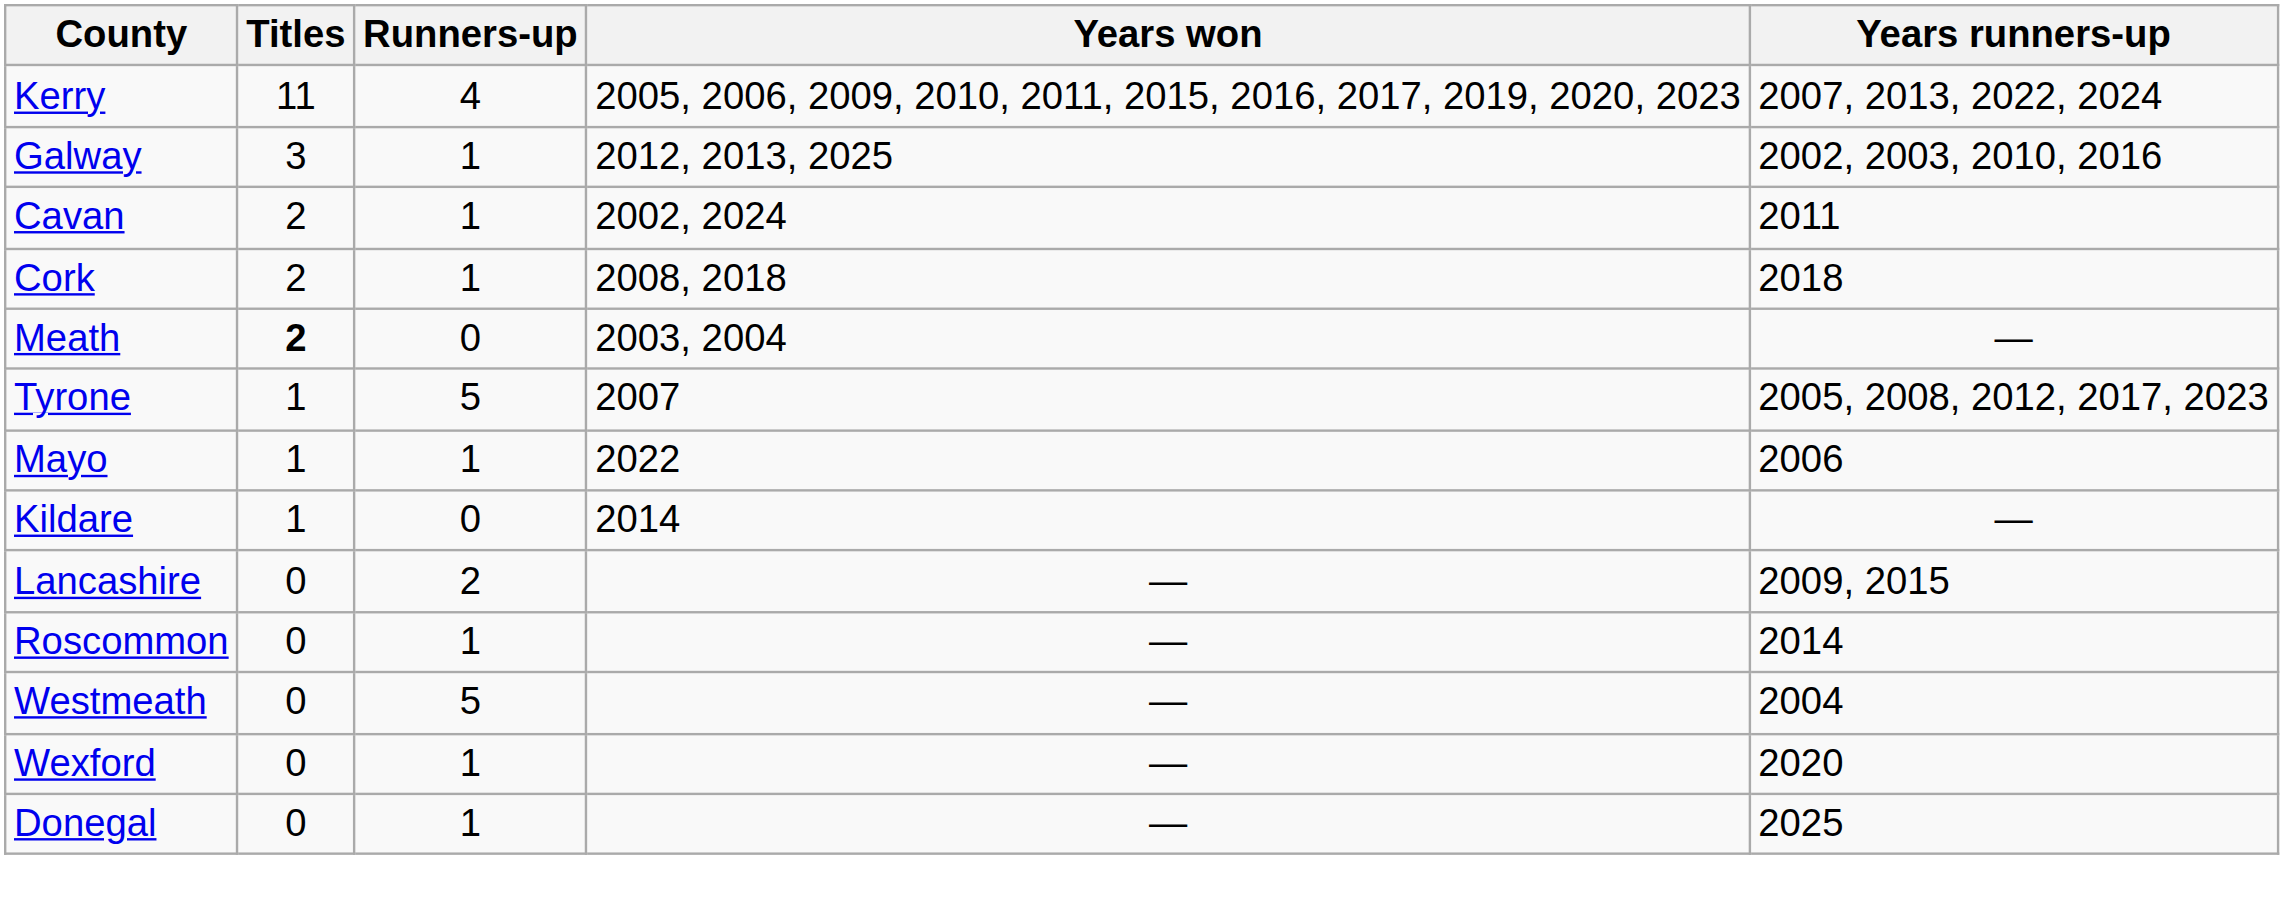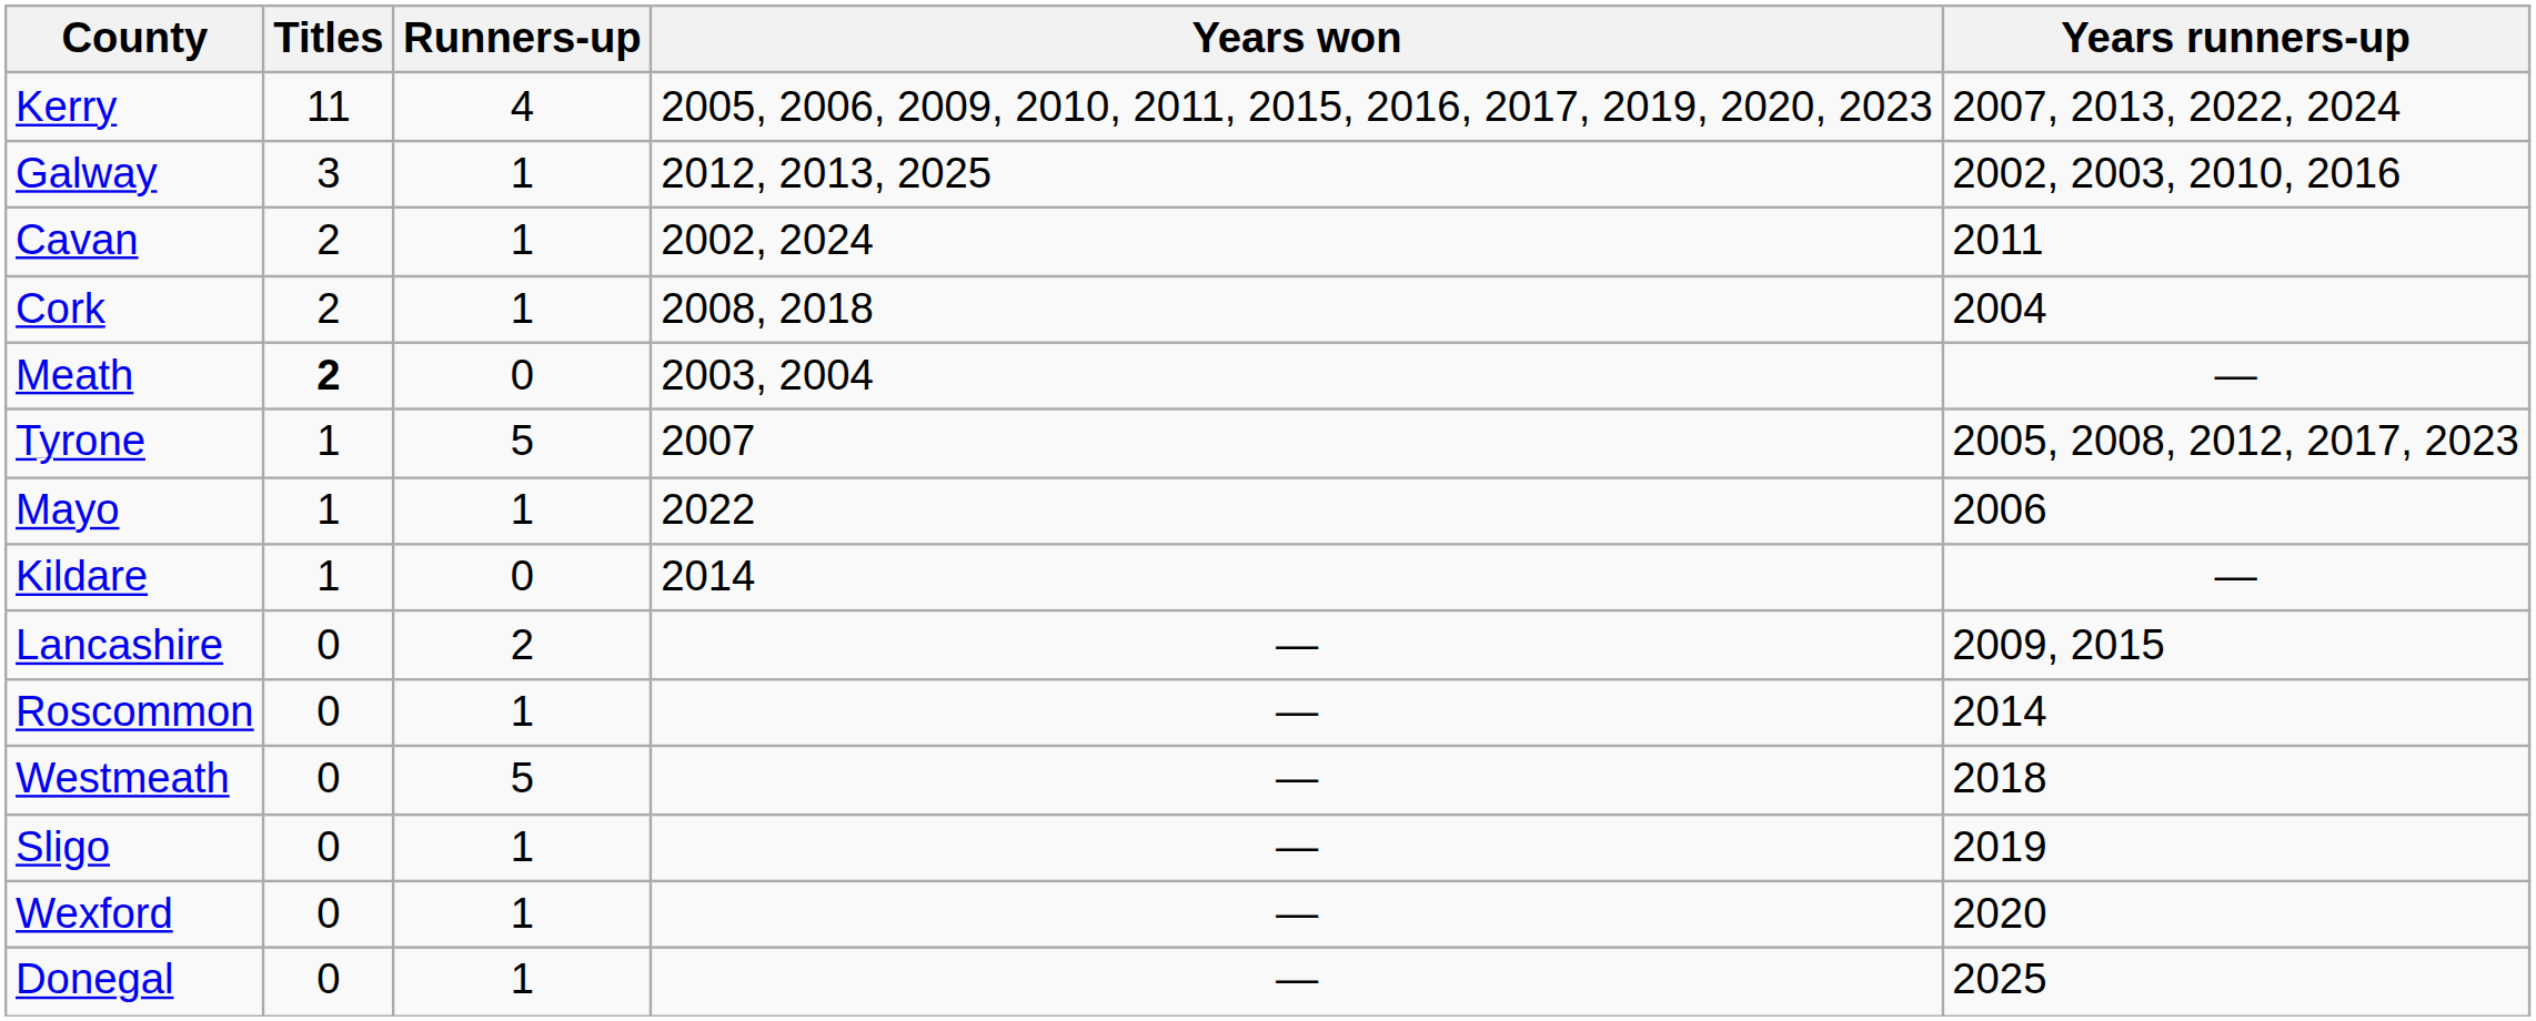Cork | Years runners-up: 2018 -> 2004
Westmeath | Years runners-up: 2004 -> 2018
+ row: Sligo | 0 | 1 | — | 2019
